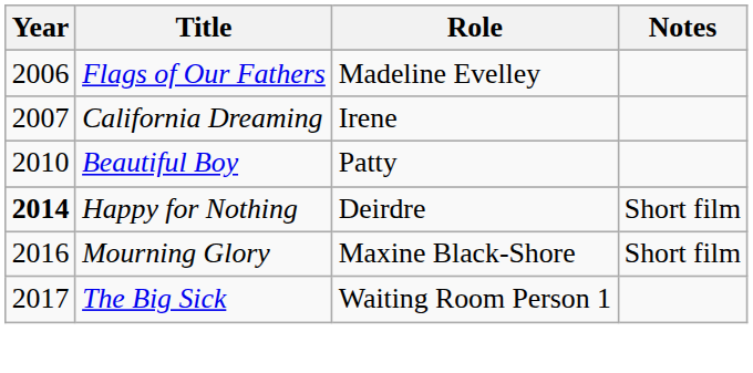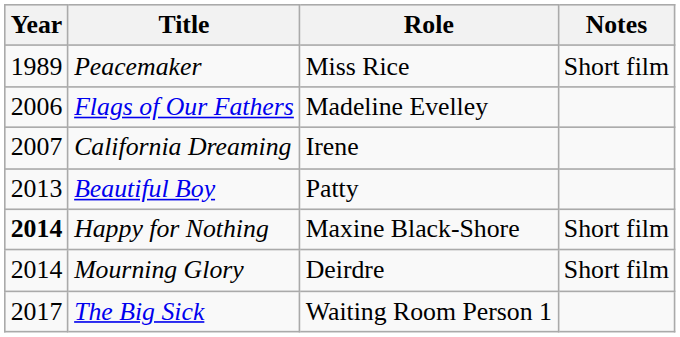+ row: 1989 | Peacemaker | Miss Rice | Short film
Beautiful Boy | Year: 2010 -> 2013
Happy for Nothing | Role: Deirdre -> Maxine Black-Shore
Mourning Glory | Year: 2016 -> 2014
Mourning Glory | Role: Maxine Black-Shore -> Deirdre
